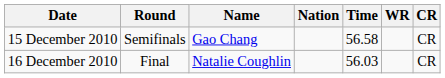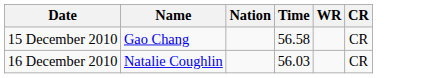- column: Round | Semifinals | Final
